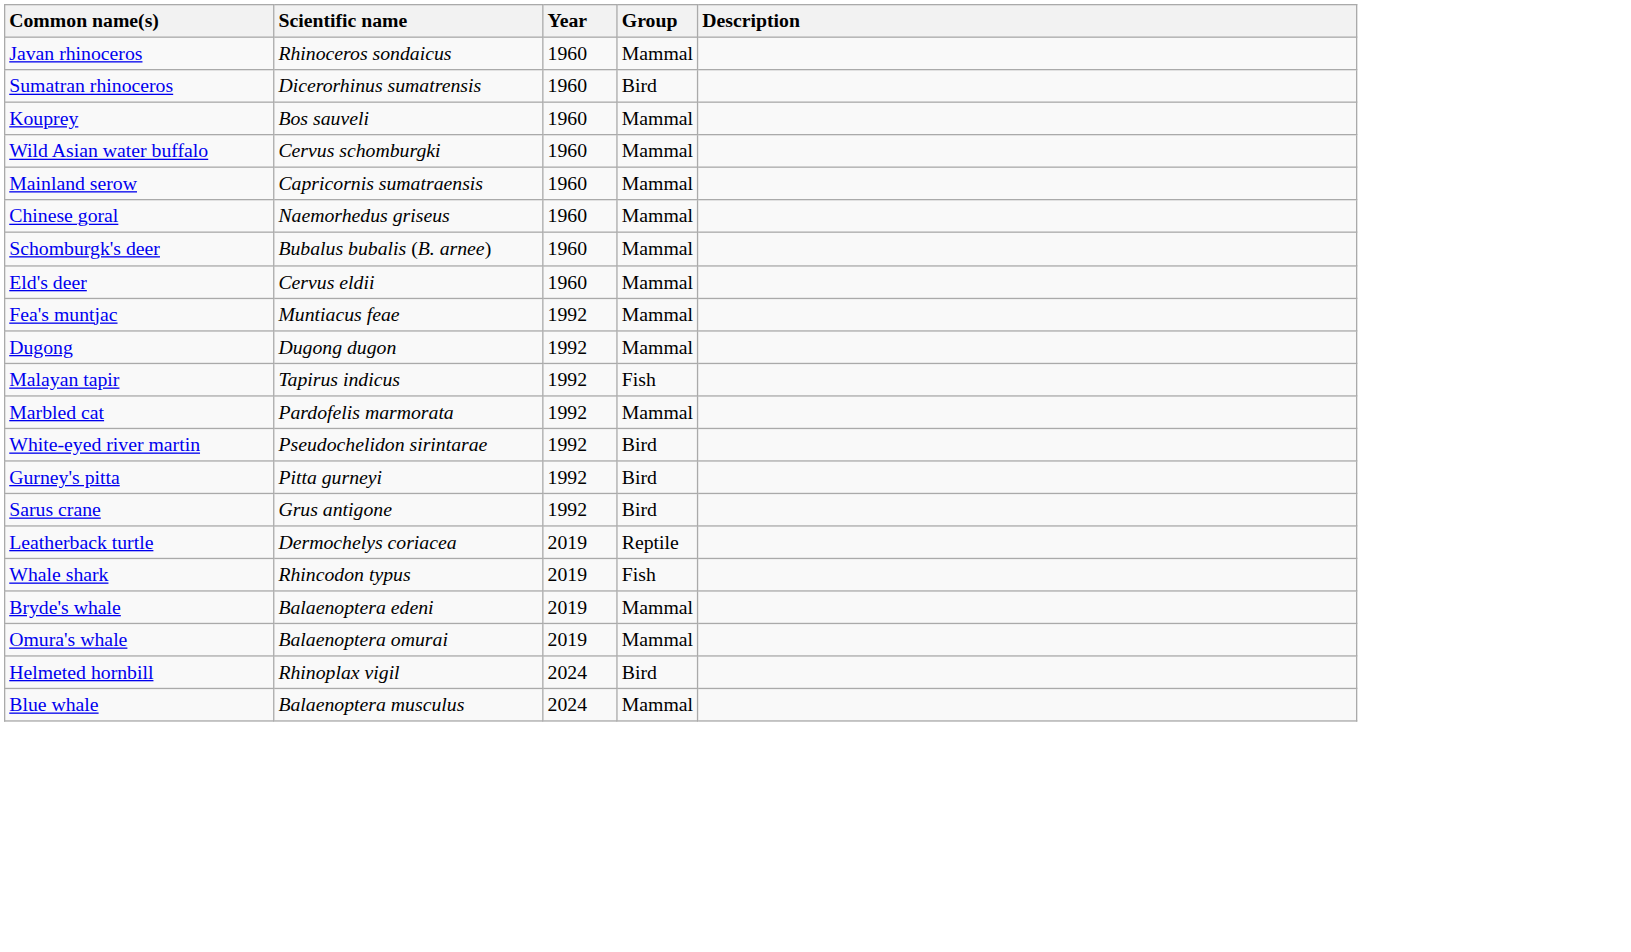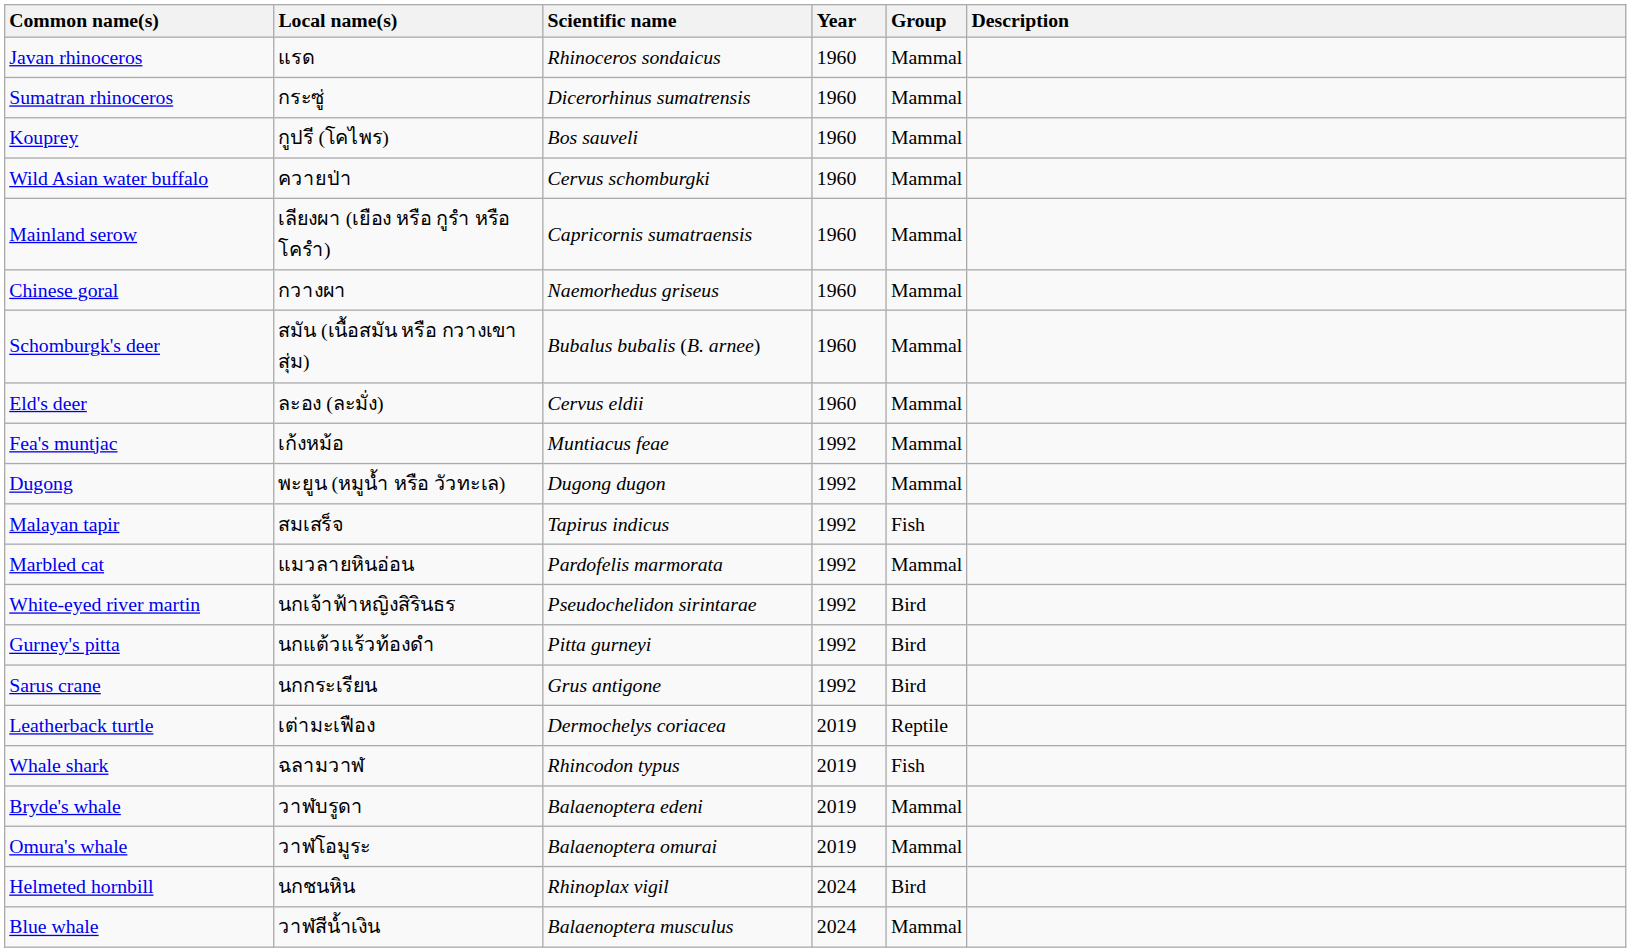+ column: Local name(s) | แรด | กระซู่ | กูปรี (โคไพร) | ควายป่า | เลียงผา (เยือง หรือ กูรำ หรือ โครำ) | กวางผา | สมัน (เนื้อสมัน หรือ กวางเขาสุ่ม) | ละอง (ละมั่ง) | เก้งหม้อ | พะยูน (หมูน้ำ หรือ วัวทะเล) | สมเสร็จ | แมวลายหินอ่อน | นกเจ้าฟ้าหญิงสิรินธร | นกแต้วแร้วท้องดำ | นกกระเรียน | เต่ามะเฟือง | ฉลามวาฬ | วาฬบรูดา | วาฬโอมูระ | นกชนหิน | วาฬสีน้ำเงิน
Sumatran rhinoceros | Group: Bird -> Mammal
